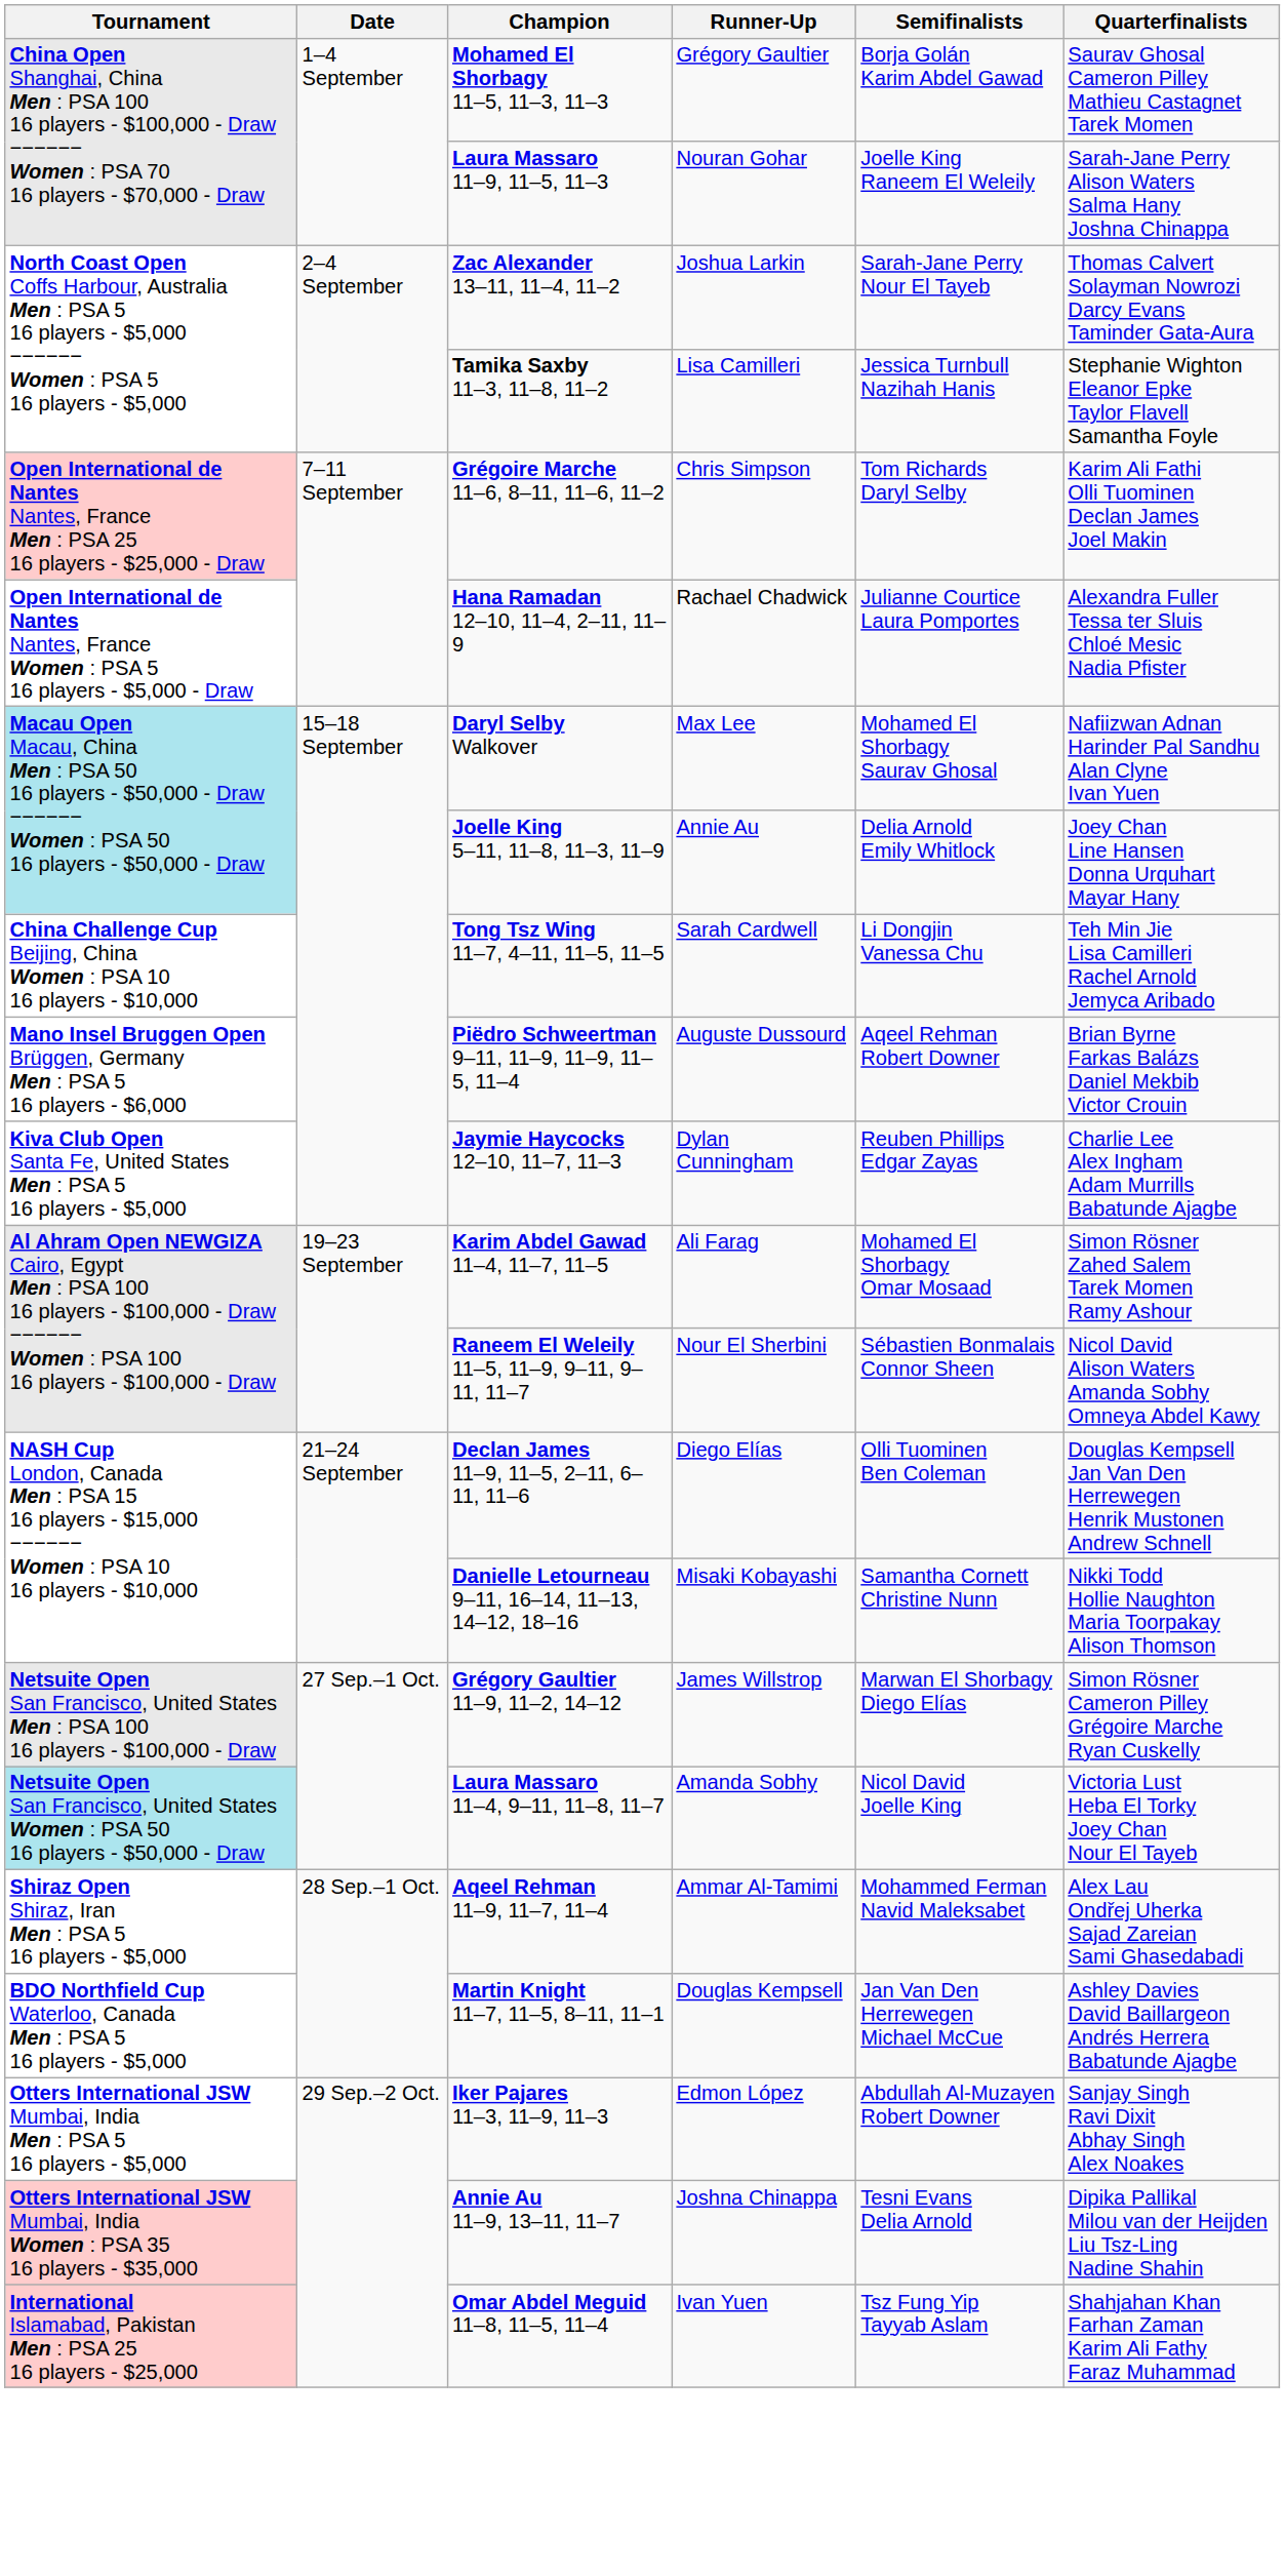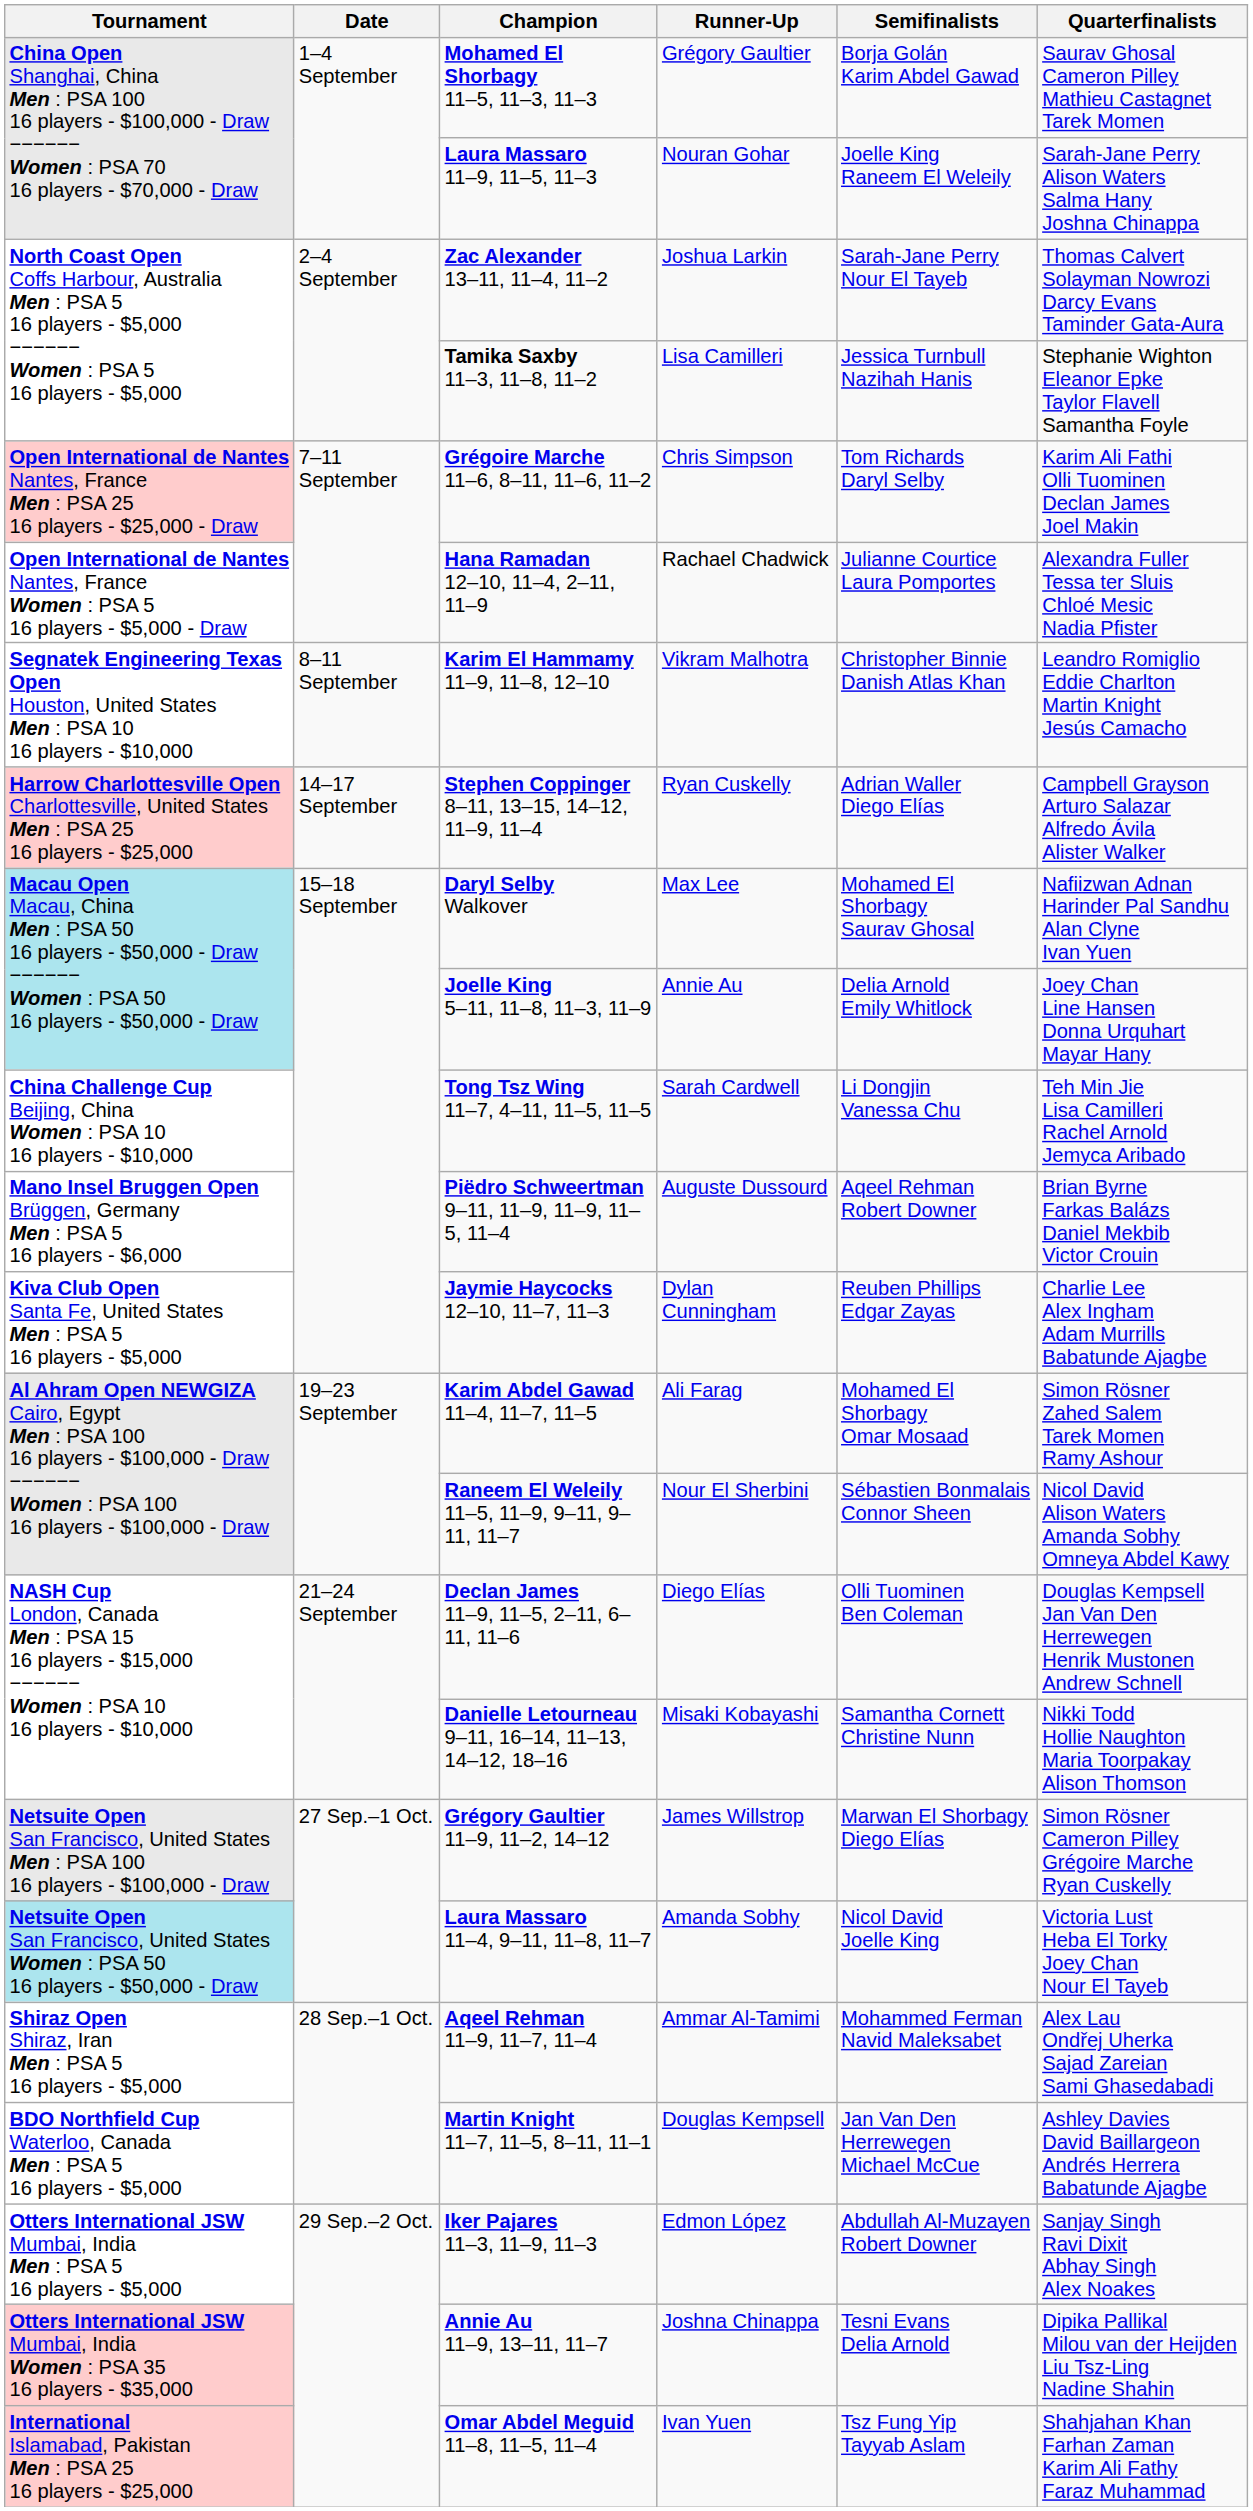+ row: Segnatek Engineering Texas Open Houston, United States Men : PSA 10 16 players - $10,000 | 8–11 September | Karim El Hammamy 11–9, 11–8, 12–10 | Vikram Malhotra | Christopher Binnie Danish Atlas Khan | Leandro Romiglio Eddie Charlton Martin Knight Jesús Camacho
+ row: Harrow Charlottesville Open Charlottesville, United States Men : PSA 25 16 players - $25,000 | 14–17 September | Stephen Coppinger 8–11, 13–15, 14–12, 11–9, 11–4 | Ryan Cuskelly | Adrian Waller Diego Elías | Campbell Grayson Arturo Salazar Alfredo Ávila Alister Walker
